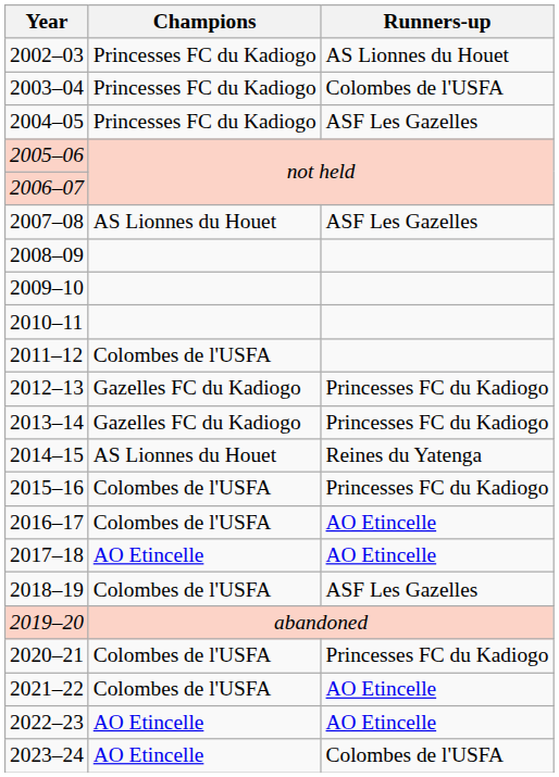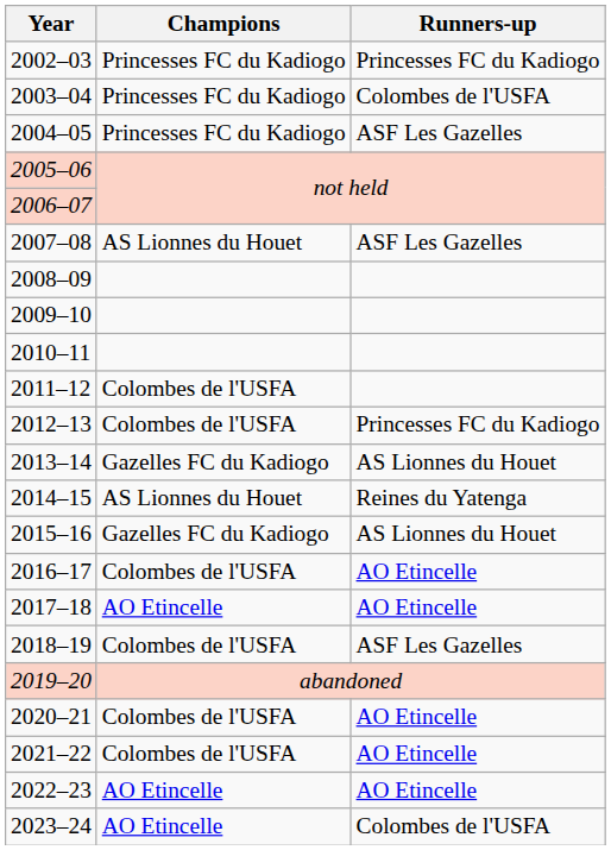2002–03 | Runners-up: AS Lionnes du Houet -> Princesses FC du Kadiogo
2012–13 | Champions: Gazelles FC du Kadiogo -> Colombes de l'USFA
2013–14 | Runners-up: Princesses FC du Kadiogo -> AS Lionnes du Houet
2015–16 | Champions: Colombes de l'USFA -> Gazelles FC du Kadiogo
2015–16 | Runners-up: Princesses FC du Kadiogo -> AS Lionnes du Houet
2020–21 | Runners-up: Princesses FC du Kadiogo -> AO Etincelle
